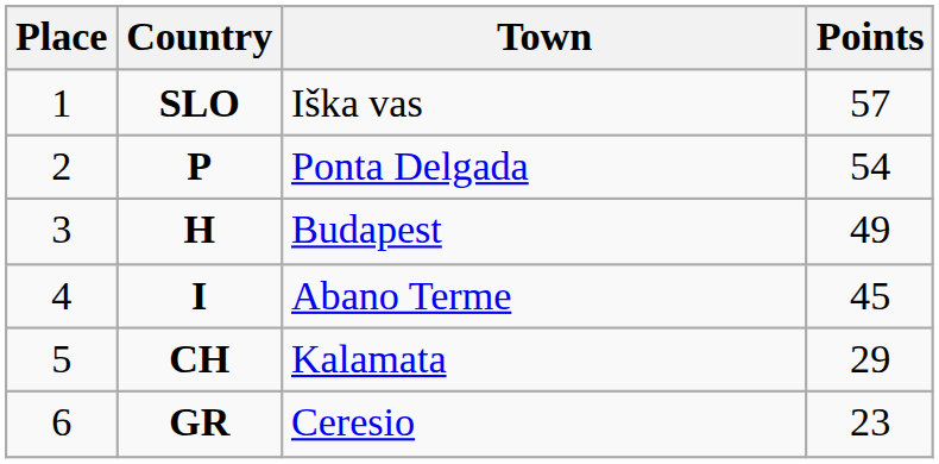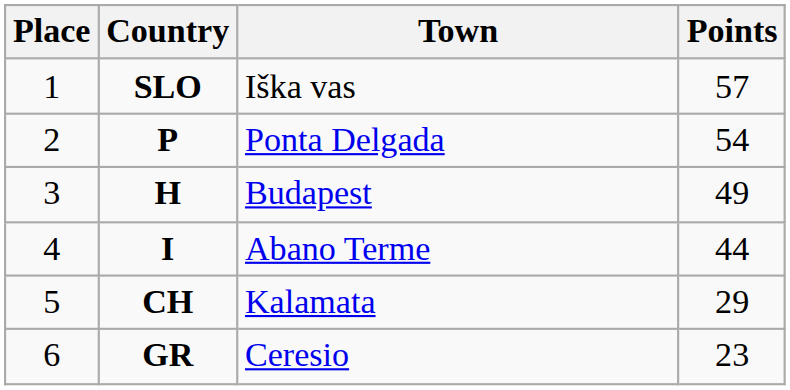I | Points: 45 -> 44
